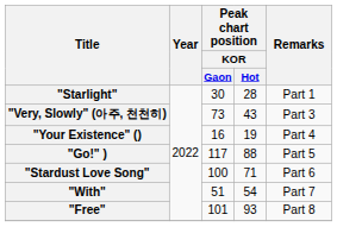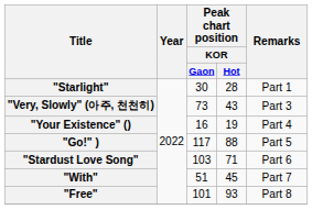"Stardust Love Song" | Peak chart position / KOR / Gaon: 100 -> 103
"With" | Peak chart position / KOR / Hot: 54 -> 45
